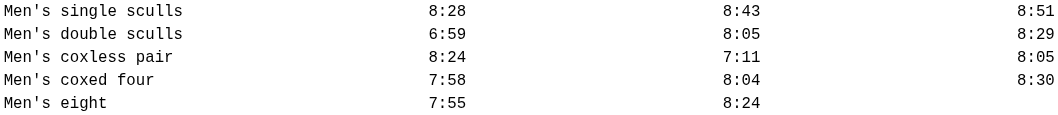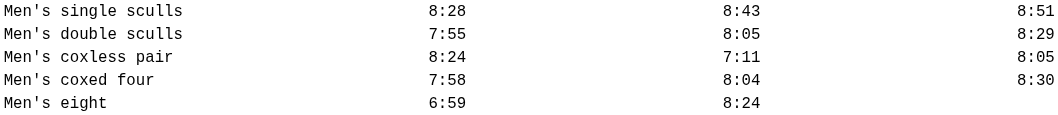Men's double sculls | column 3: 6:59 -> 7:55
Men's eight | column 3: 7:55 -> 6:59
